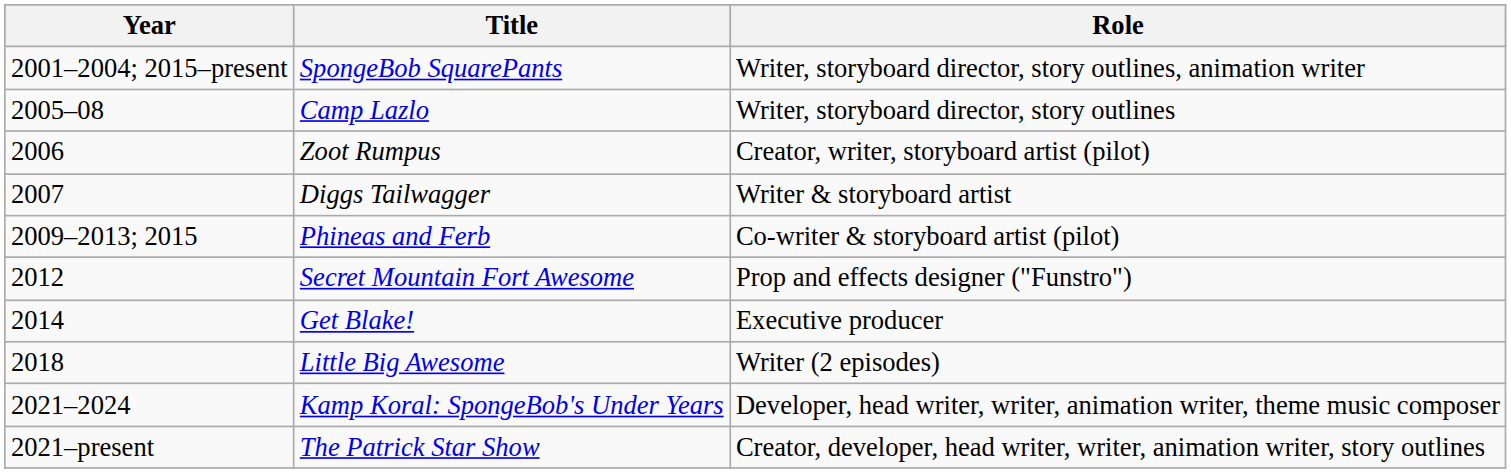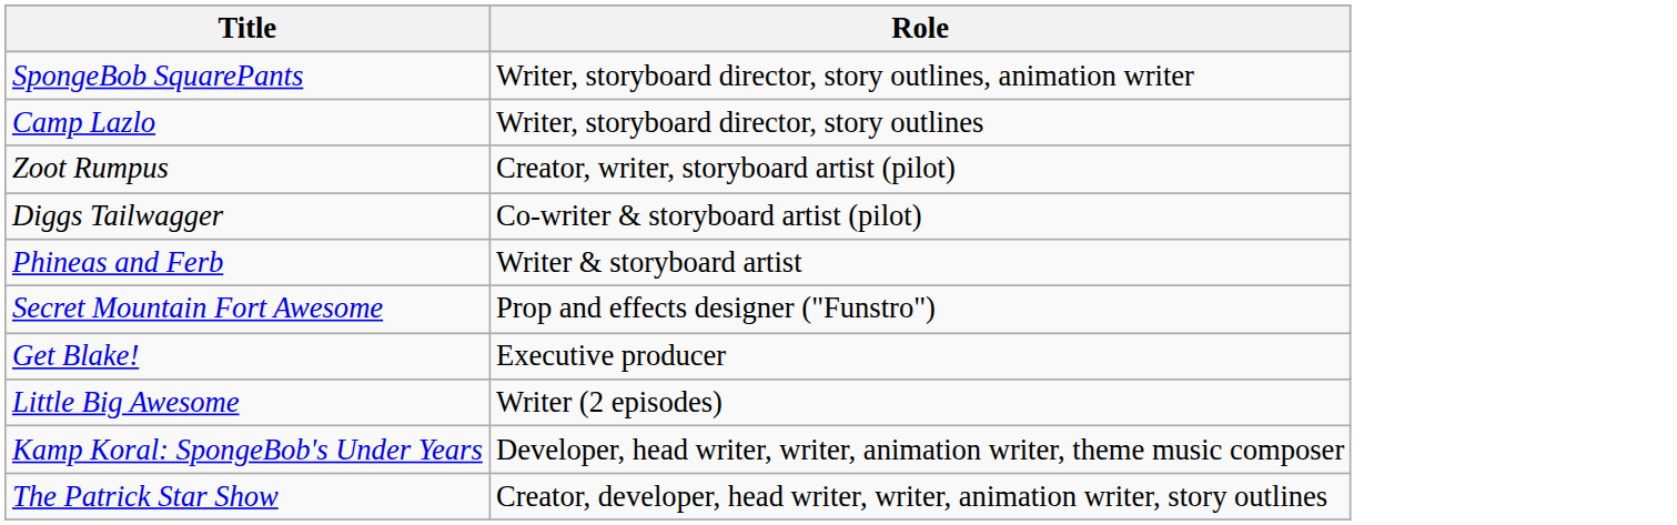- column: Year | 2001–2004; 2015–present | 2005–08 | 2006 | 2007 | 2009–2013; 2015 | 2012 | 2014 | 2018 | 2021–2024 | 2021–present
Diggs Tailwagger | Role: Writer & storyboard artist -> Co-writer & storyboard artist (pilot)
Phineas and Ferb | Role: Co-writer & storyboard artist (pilot) -> Writer & storyboard artist
